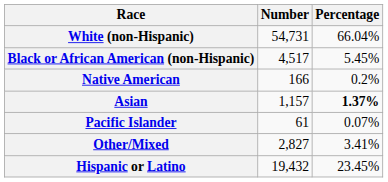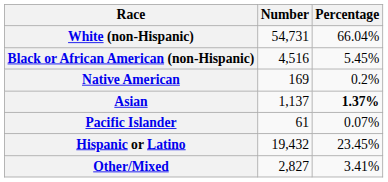Black or African American (non-Hispanic) | Number: 4,517 -> 4,516
Native American | Number: 166 -> 169
Asian | Number: 1,157 -> 1,137
rows swapped: Other/Mixed <-> Hispanic or Latino
